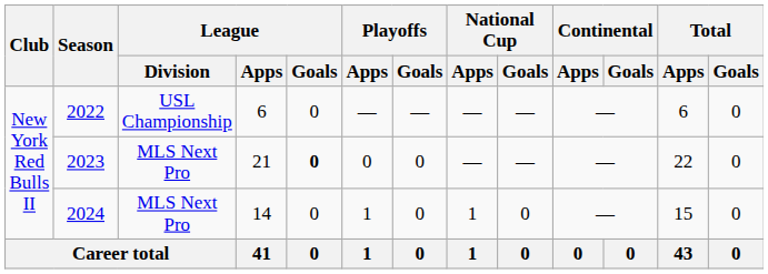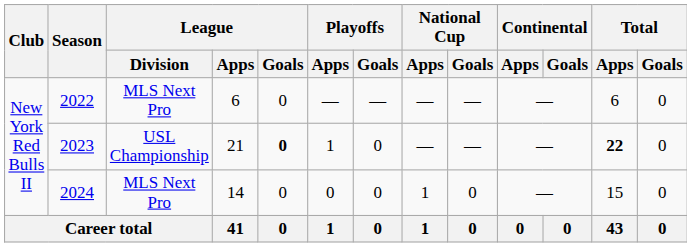2022 | League / Division: USL Championship -> MLS Next Pro
2023 | League / Division: MLS Next Pro -> USL Championship
2023 | Playoffs / Apps: 0 -> 1
2023 | Total / Apps: normal -> bold
2024 | Playoffs / Apps: 1 -> 0
